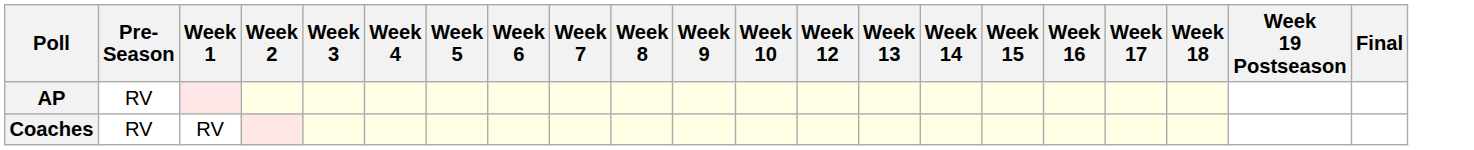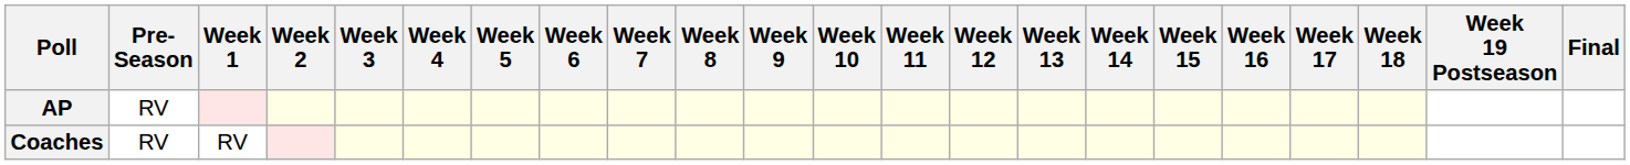+ column: Week 11
